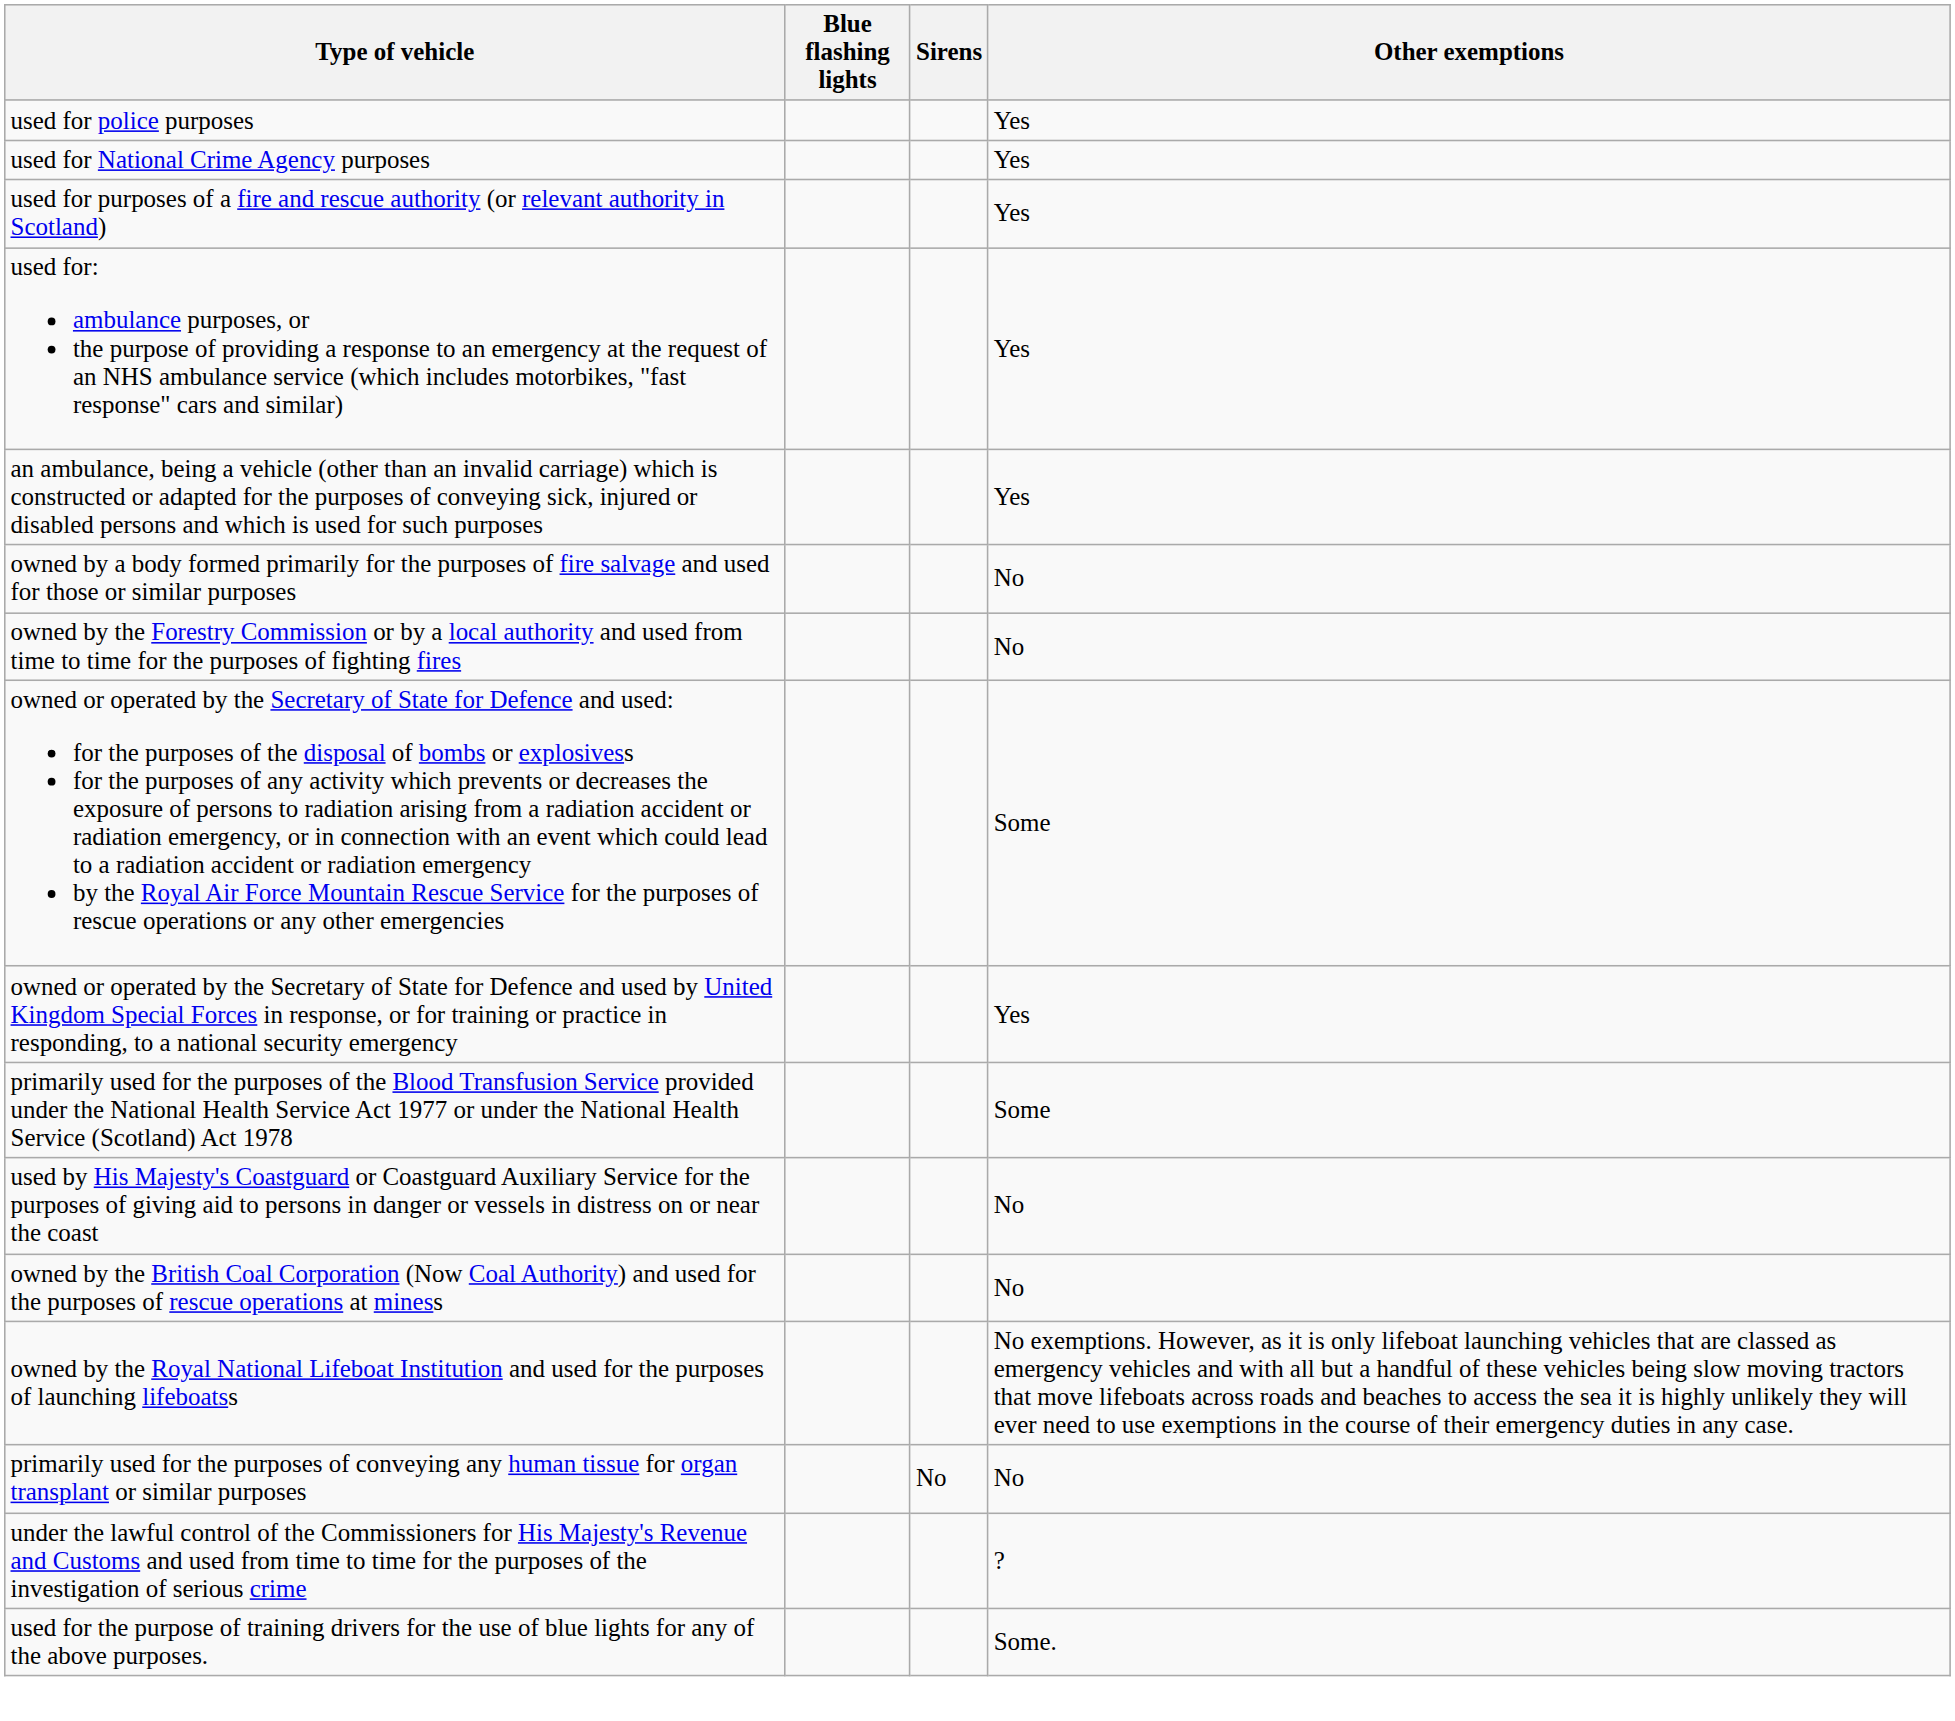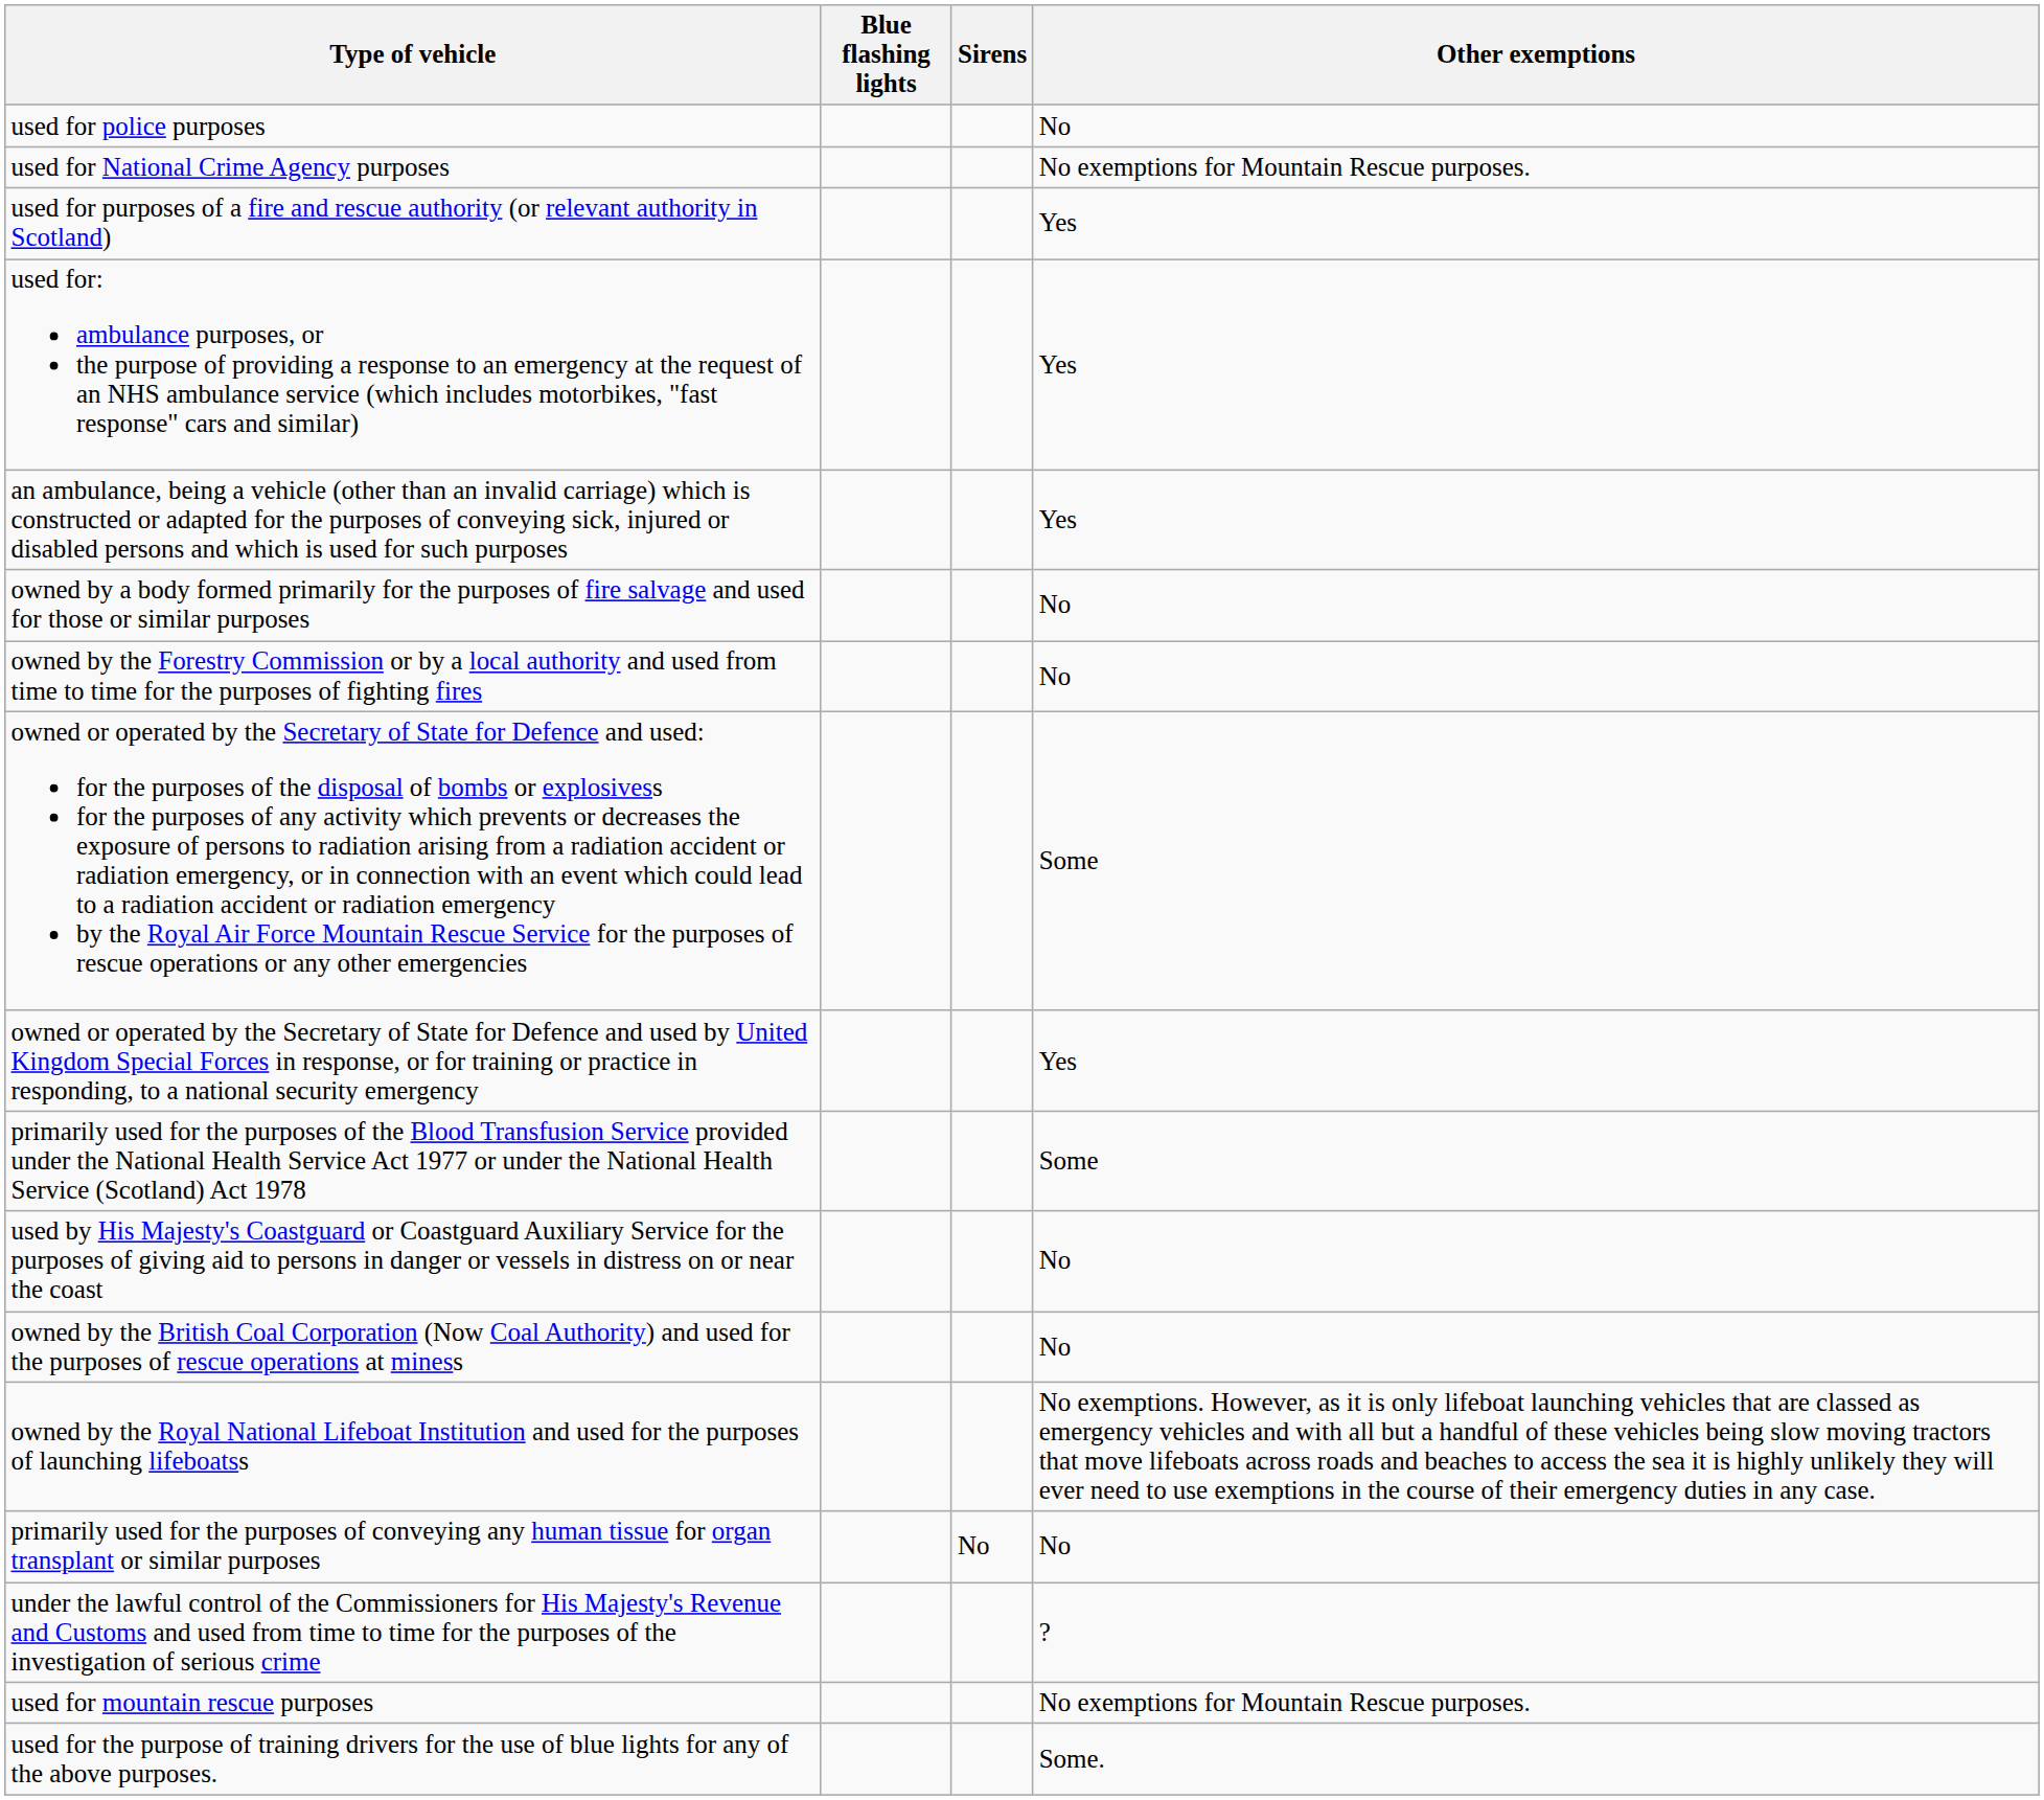used for police purposes | Other exemptions: Yes -> No
used for National Crime Agency purposes | Other exemptions: Yes -> No exemptions for Mountain Rescue purposes.
+ row: used for mountain rescue purposes | No exemptions for Mountain Rescue purposes.
